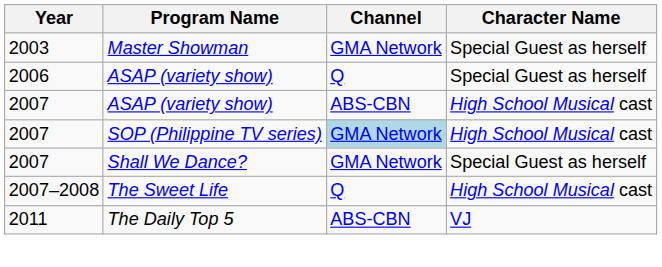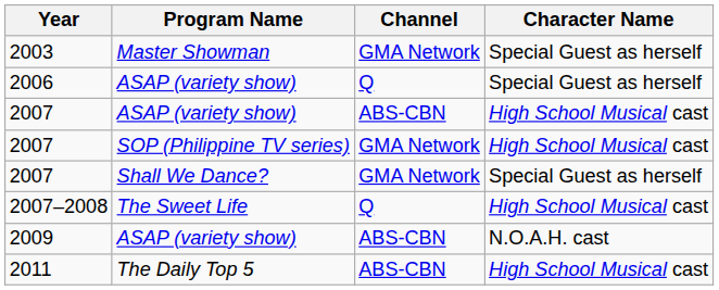2007 / SOP (Philippine TV series) | Channel: lightblue background -> no background
+ row: 2009 | ASAP (variety show) | ABS-CBN | N.O.A.H. cast
2011 | Character Name: VJ -> High School Musical cast
